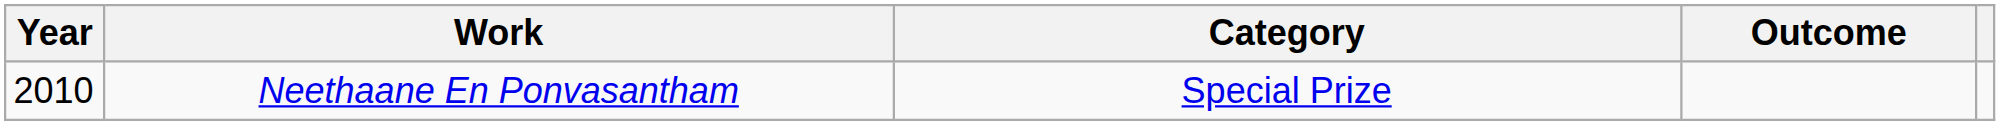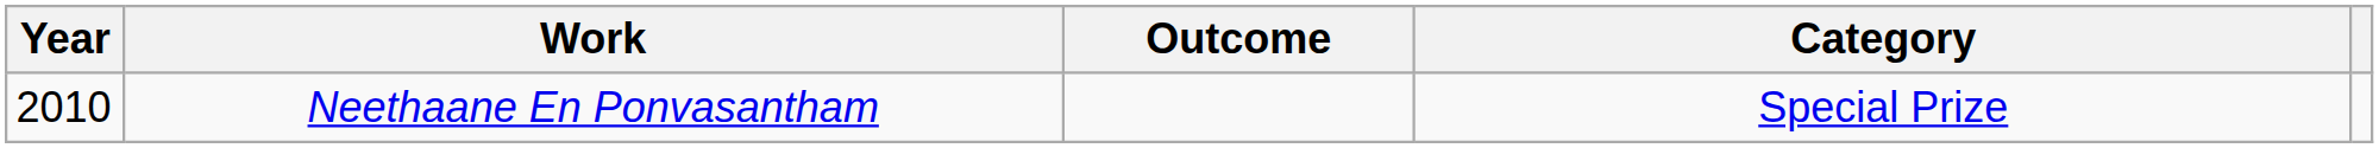columns swapped: Category <-> Outcome
